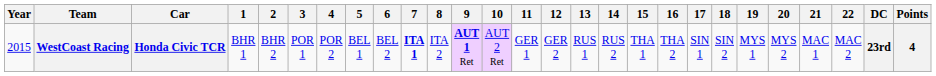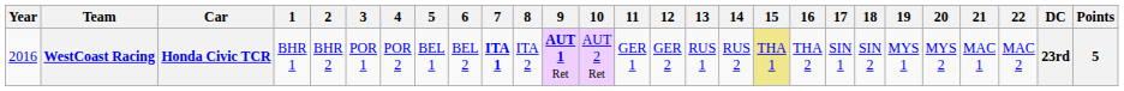WestCoast Racing | Year: 2015 -> 2016
WestCoast Racing | 15: no background -> khaki background
WestCoast Racing | Points: 4 -> 5
